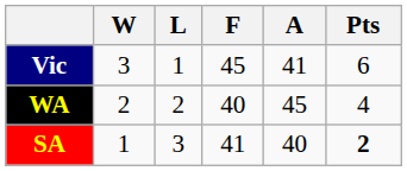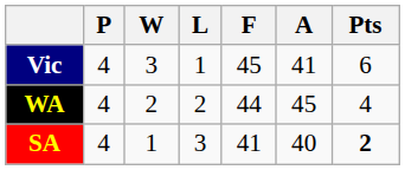+ column: P | 4 | 4 | 4
WA | F: 40 -> 44
